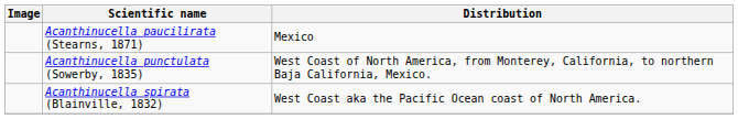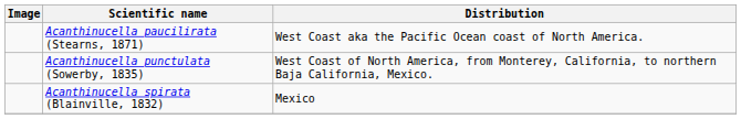Acanthinucella paucilirata (Stearns, 1871) | Distribution: Mexico -> West Coast aka the Pacific Ocean coast of North America.
Acanthinucella spirata (Blainville, 1832) | Distribution: West Coast aka the Pacific Ocean coast of North America. -> Mexico
